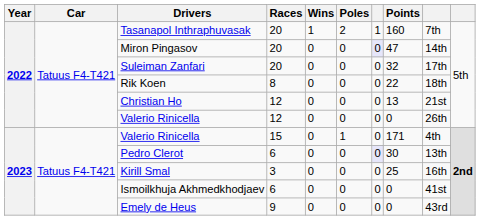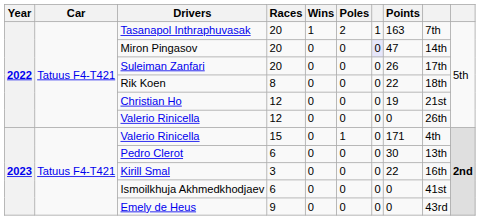Tasanapol Inthraphuvasak | Points: 160 -> 163
Suleiman Zanfari | Points: 32 -> 26
Christian Ho | Points: 13 -> 19
Pedro Clerot | column 7: lavender background -> no background
Kirill Smal | Points: 25 -> 22
